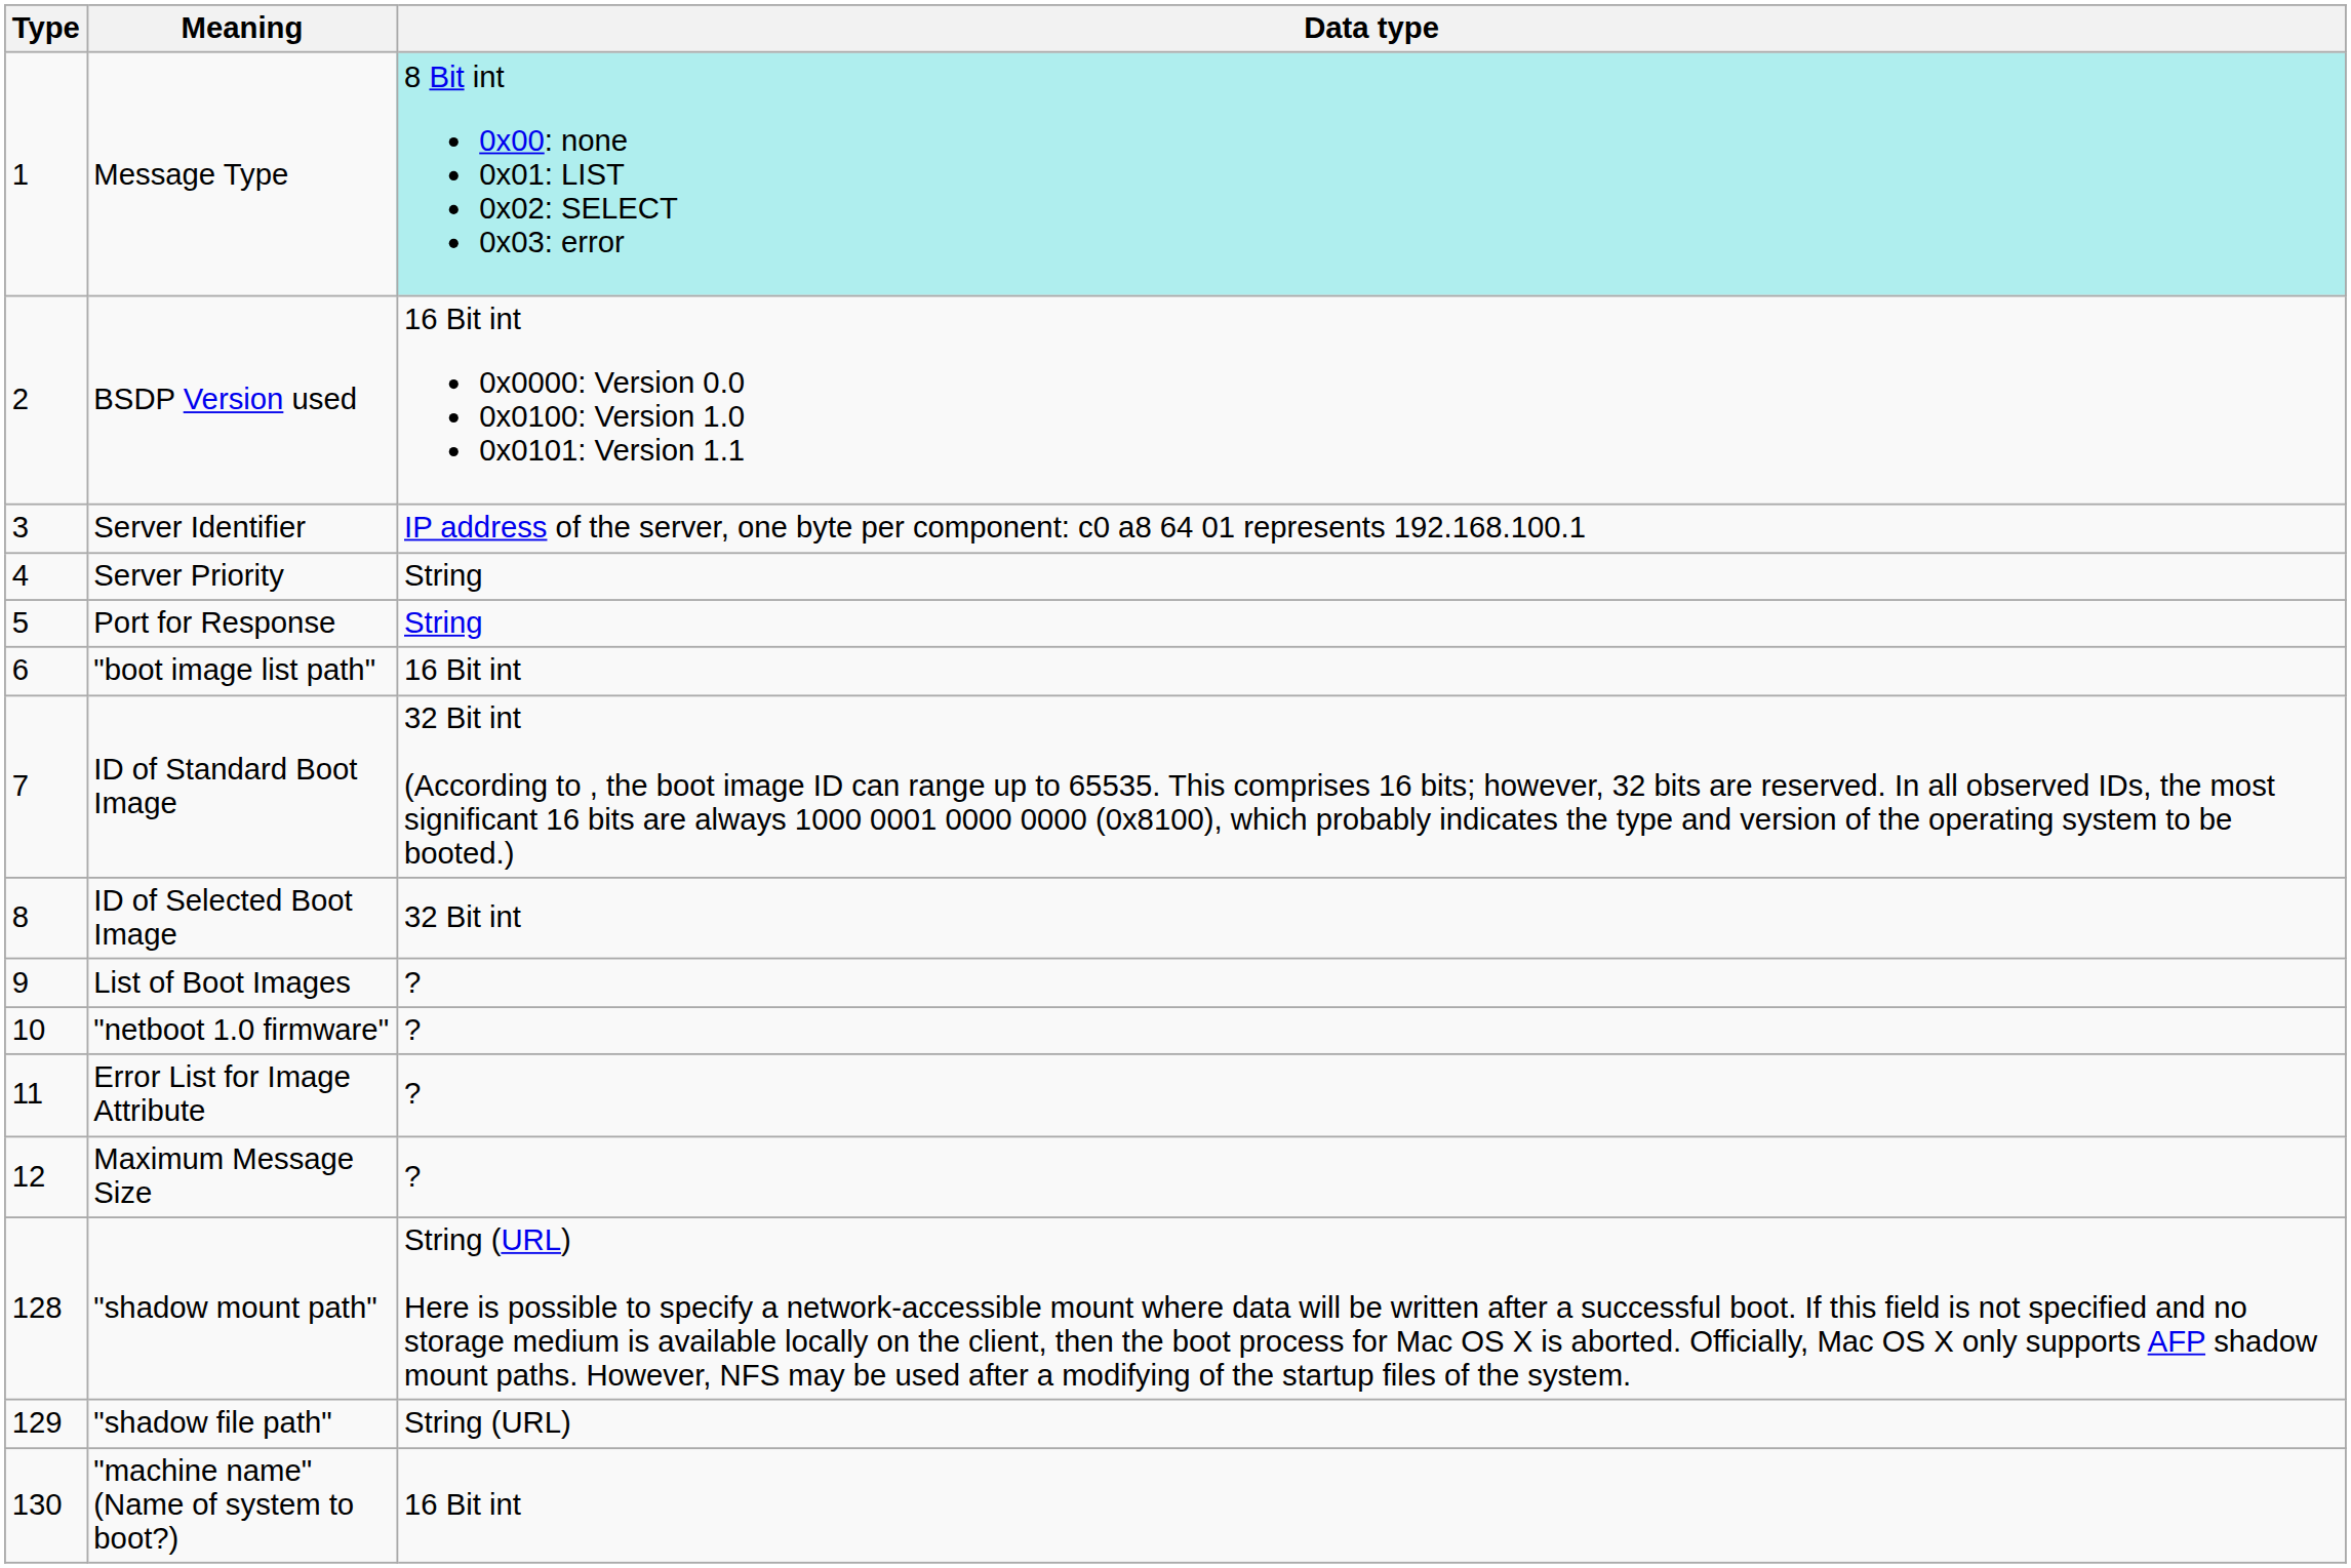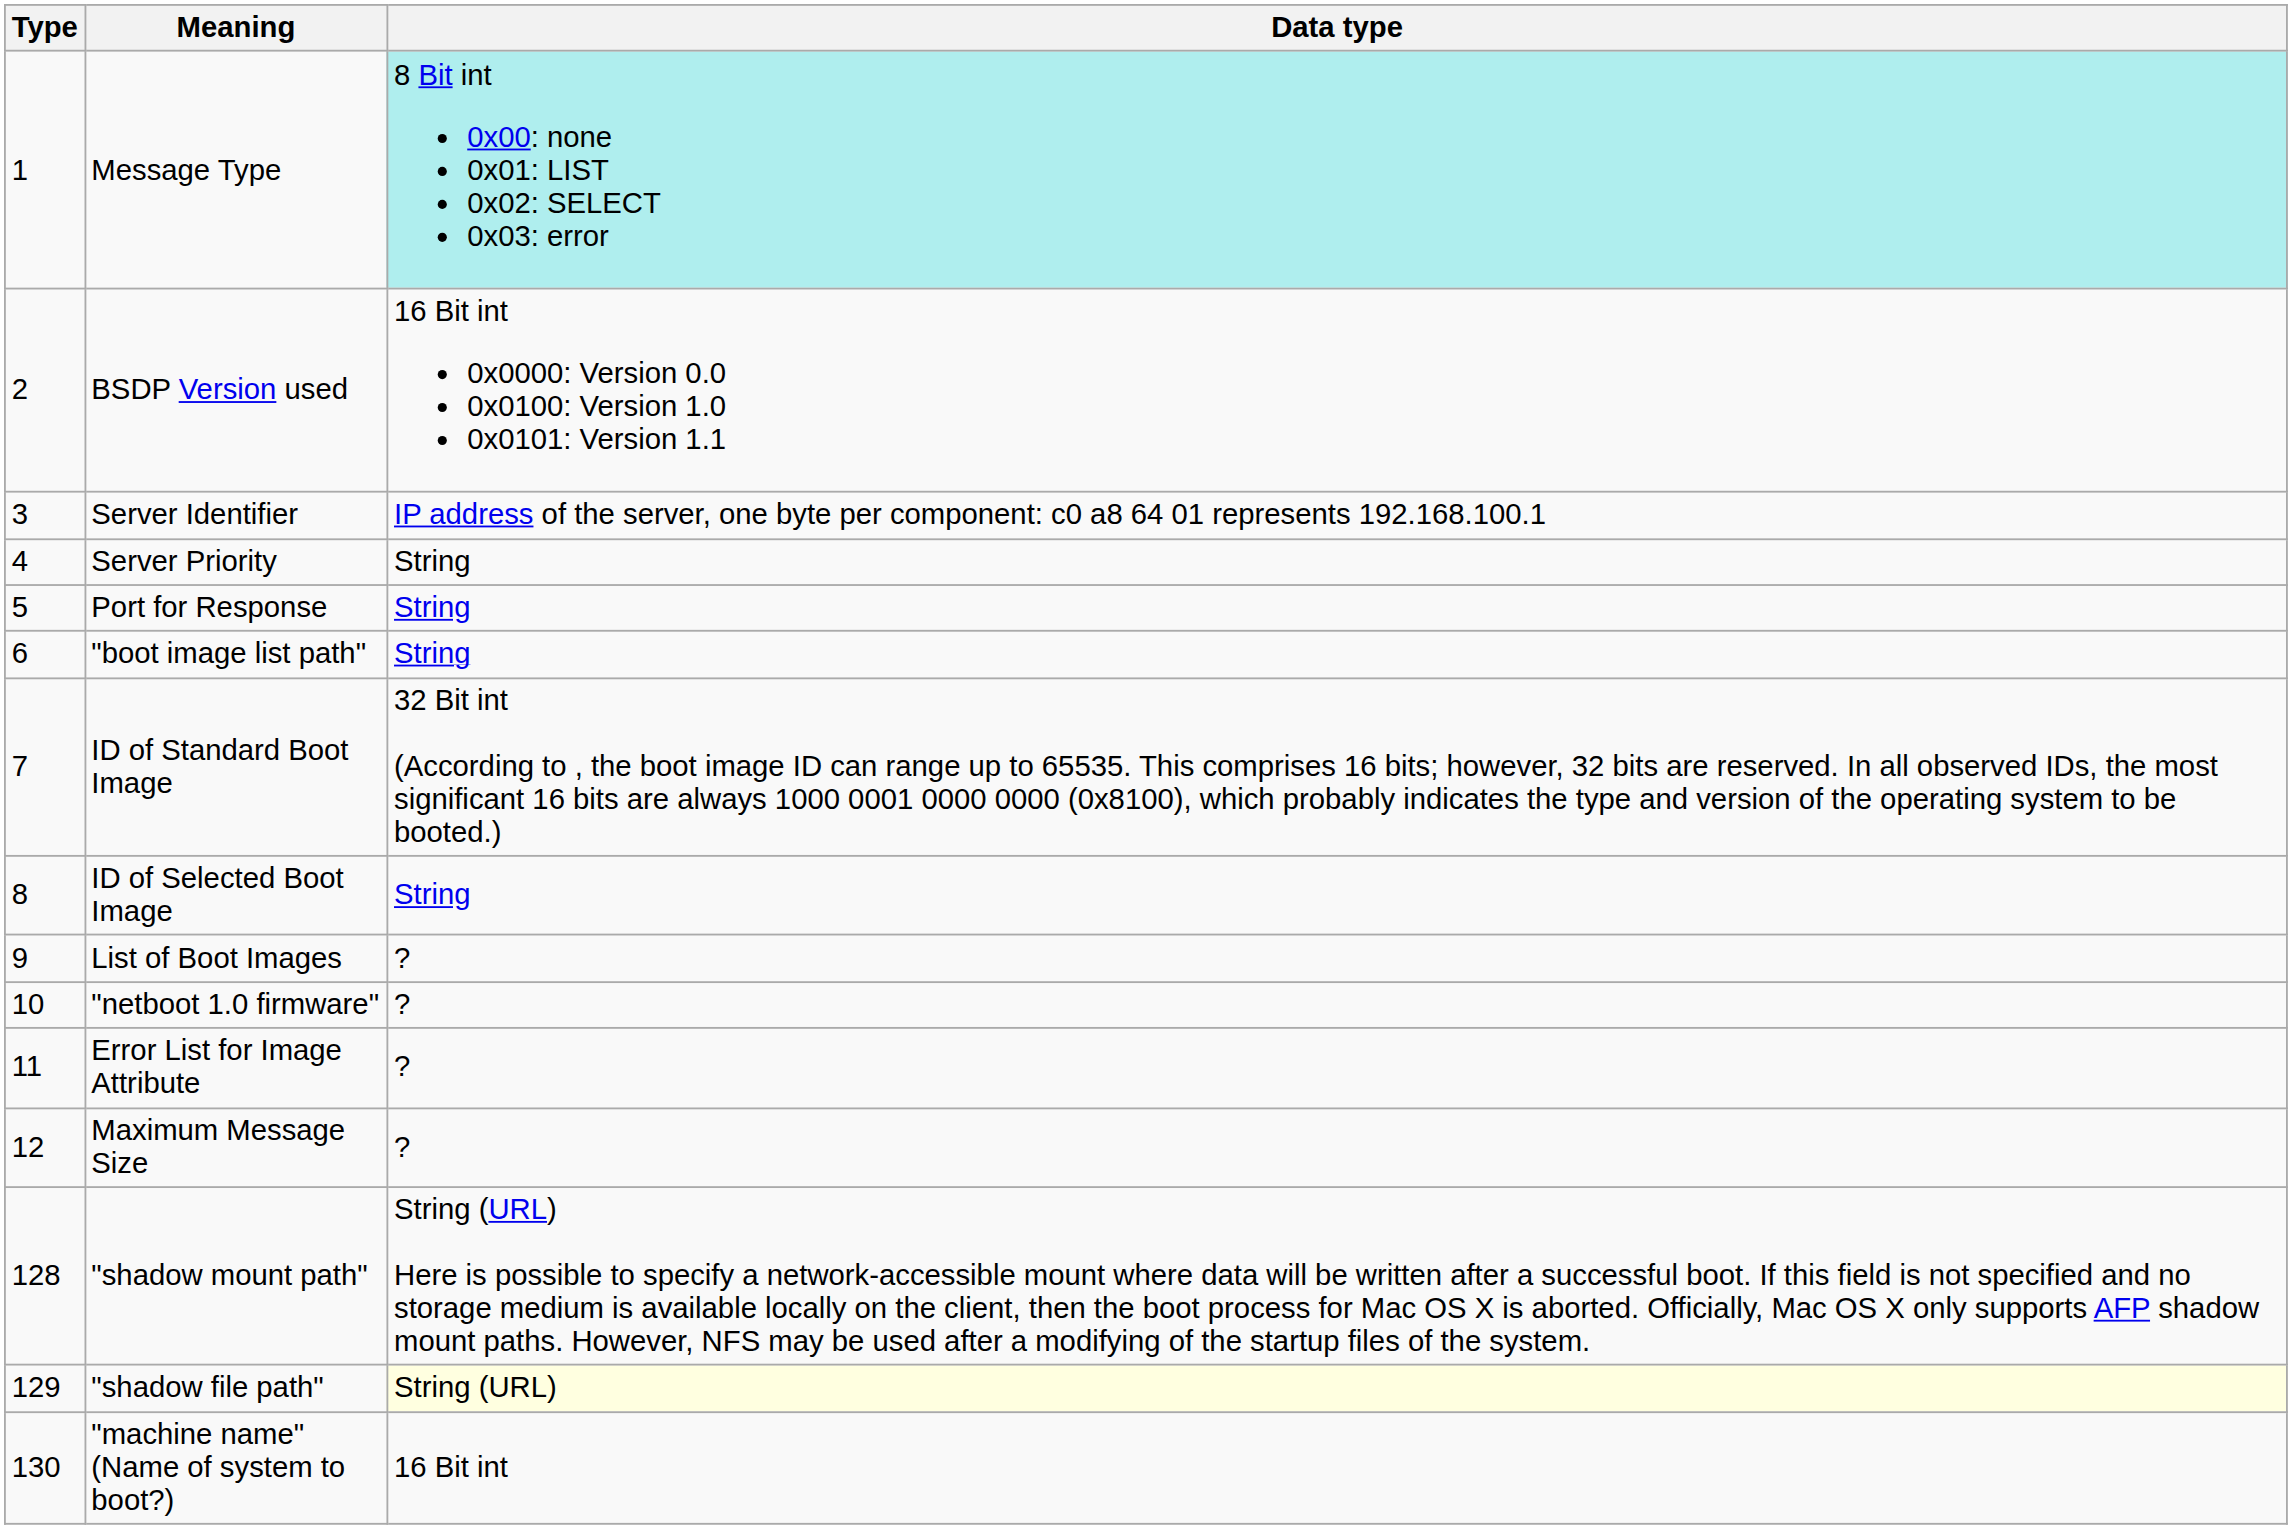"boot image list path" | Data type: 16 Bit int -> String
ID of Selected Boot Image | Data type: 32 Bit int -> String
"shadow file path" | Data type: no background -> lightyellow background
